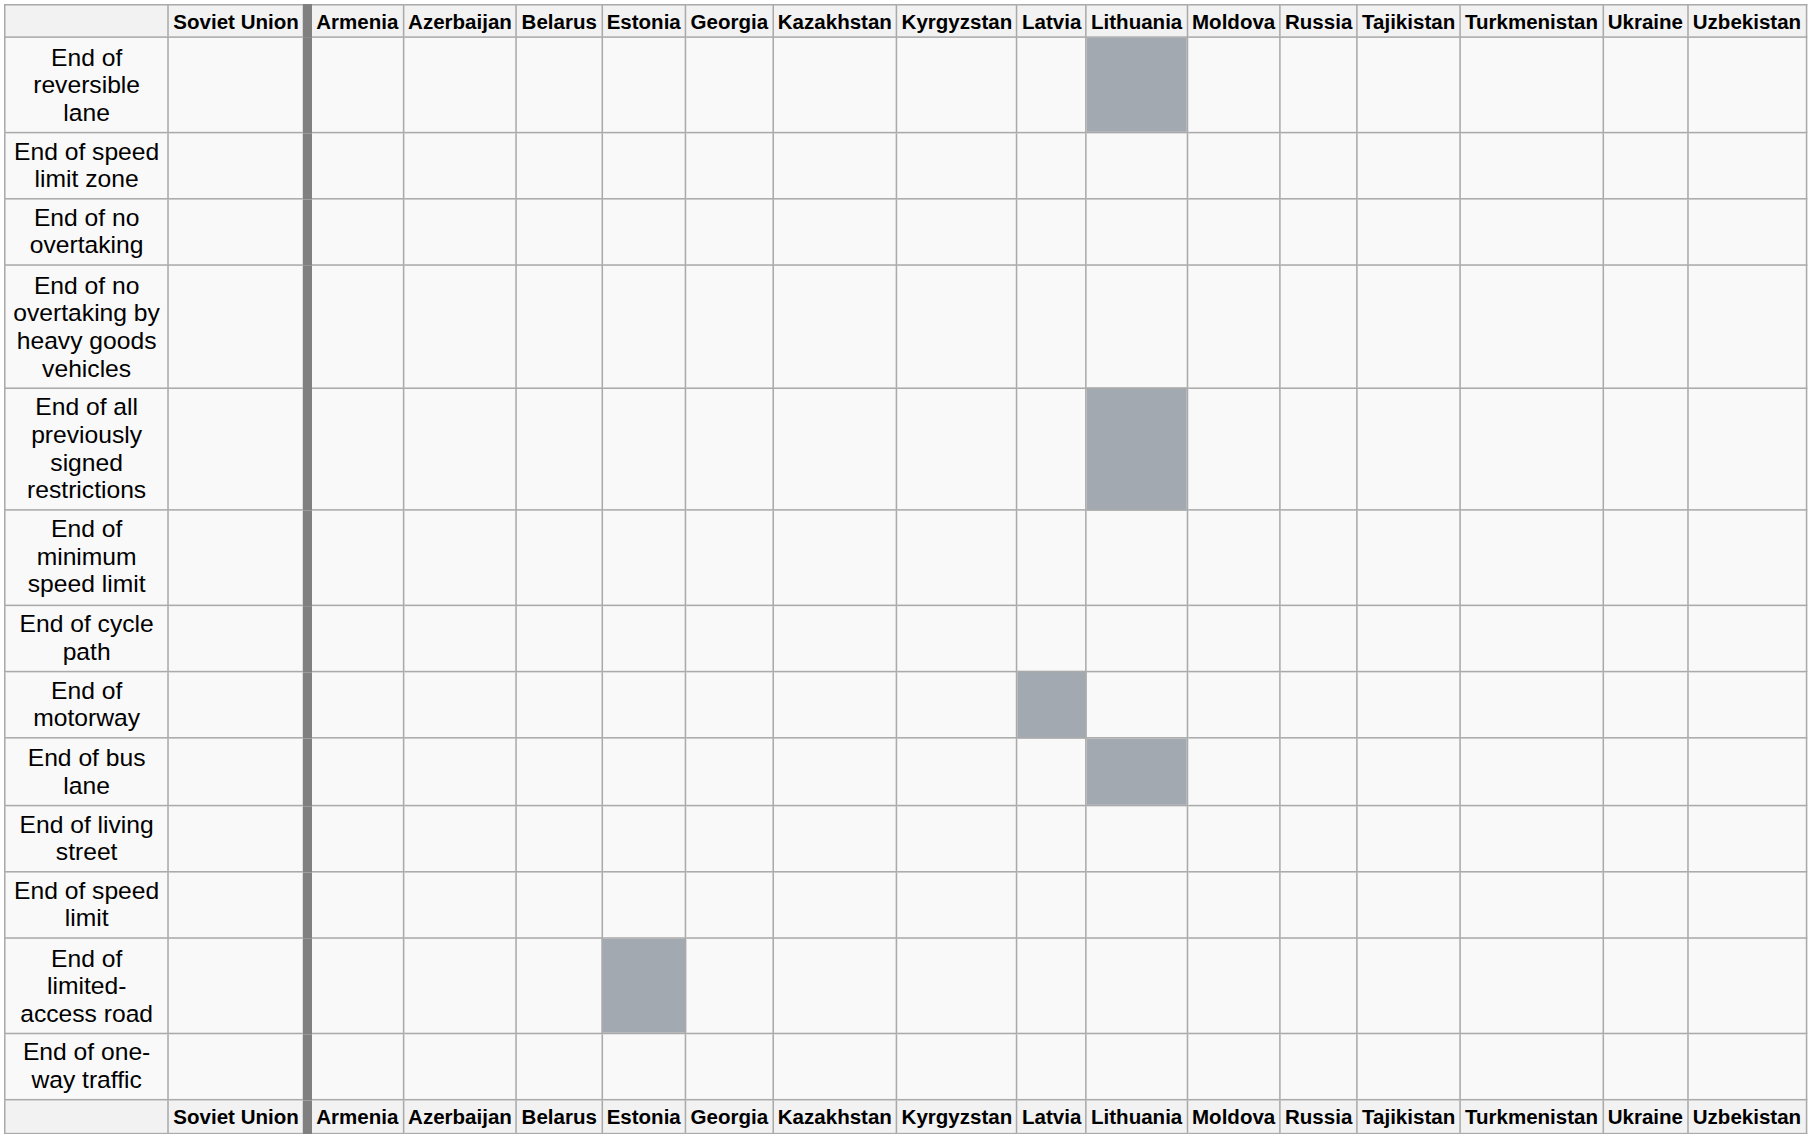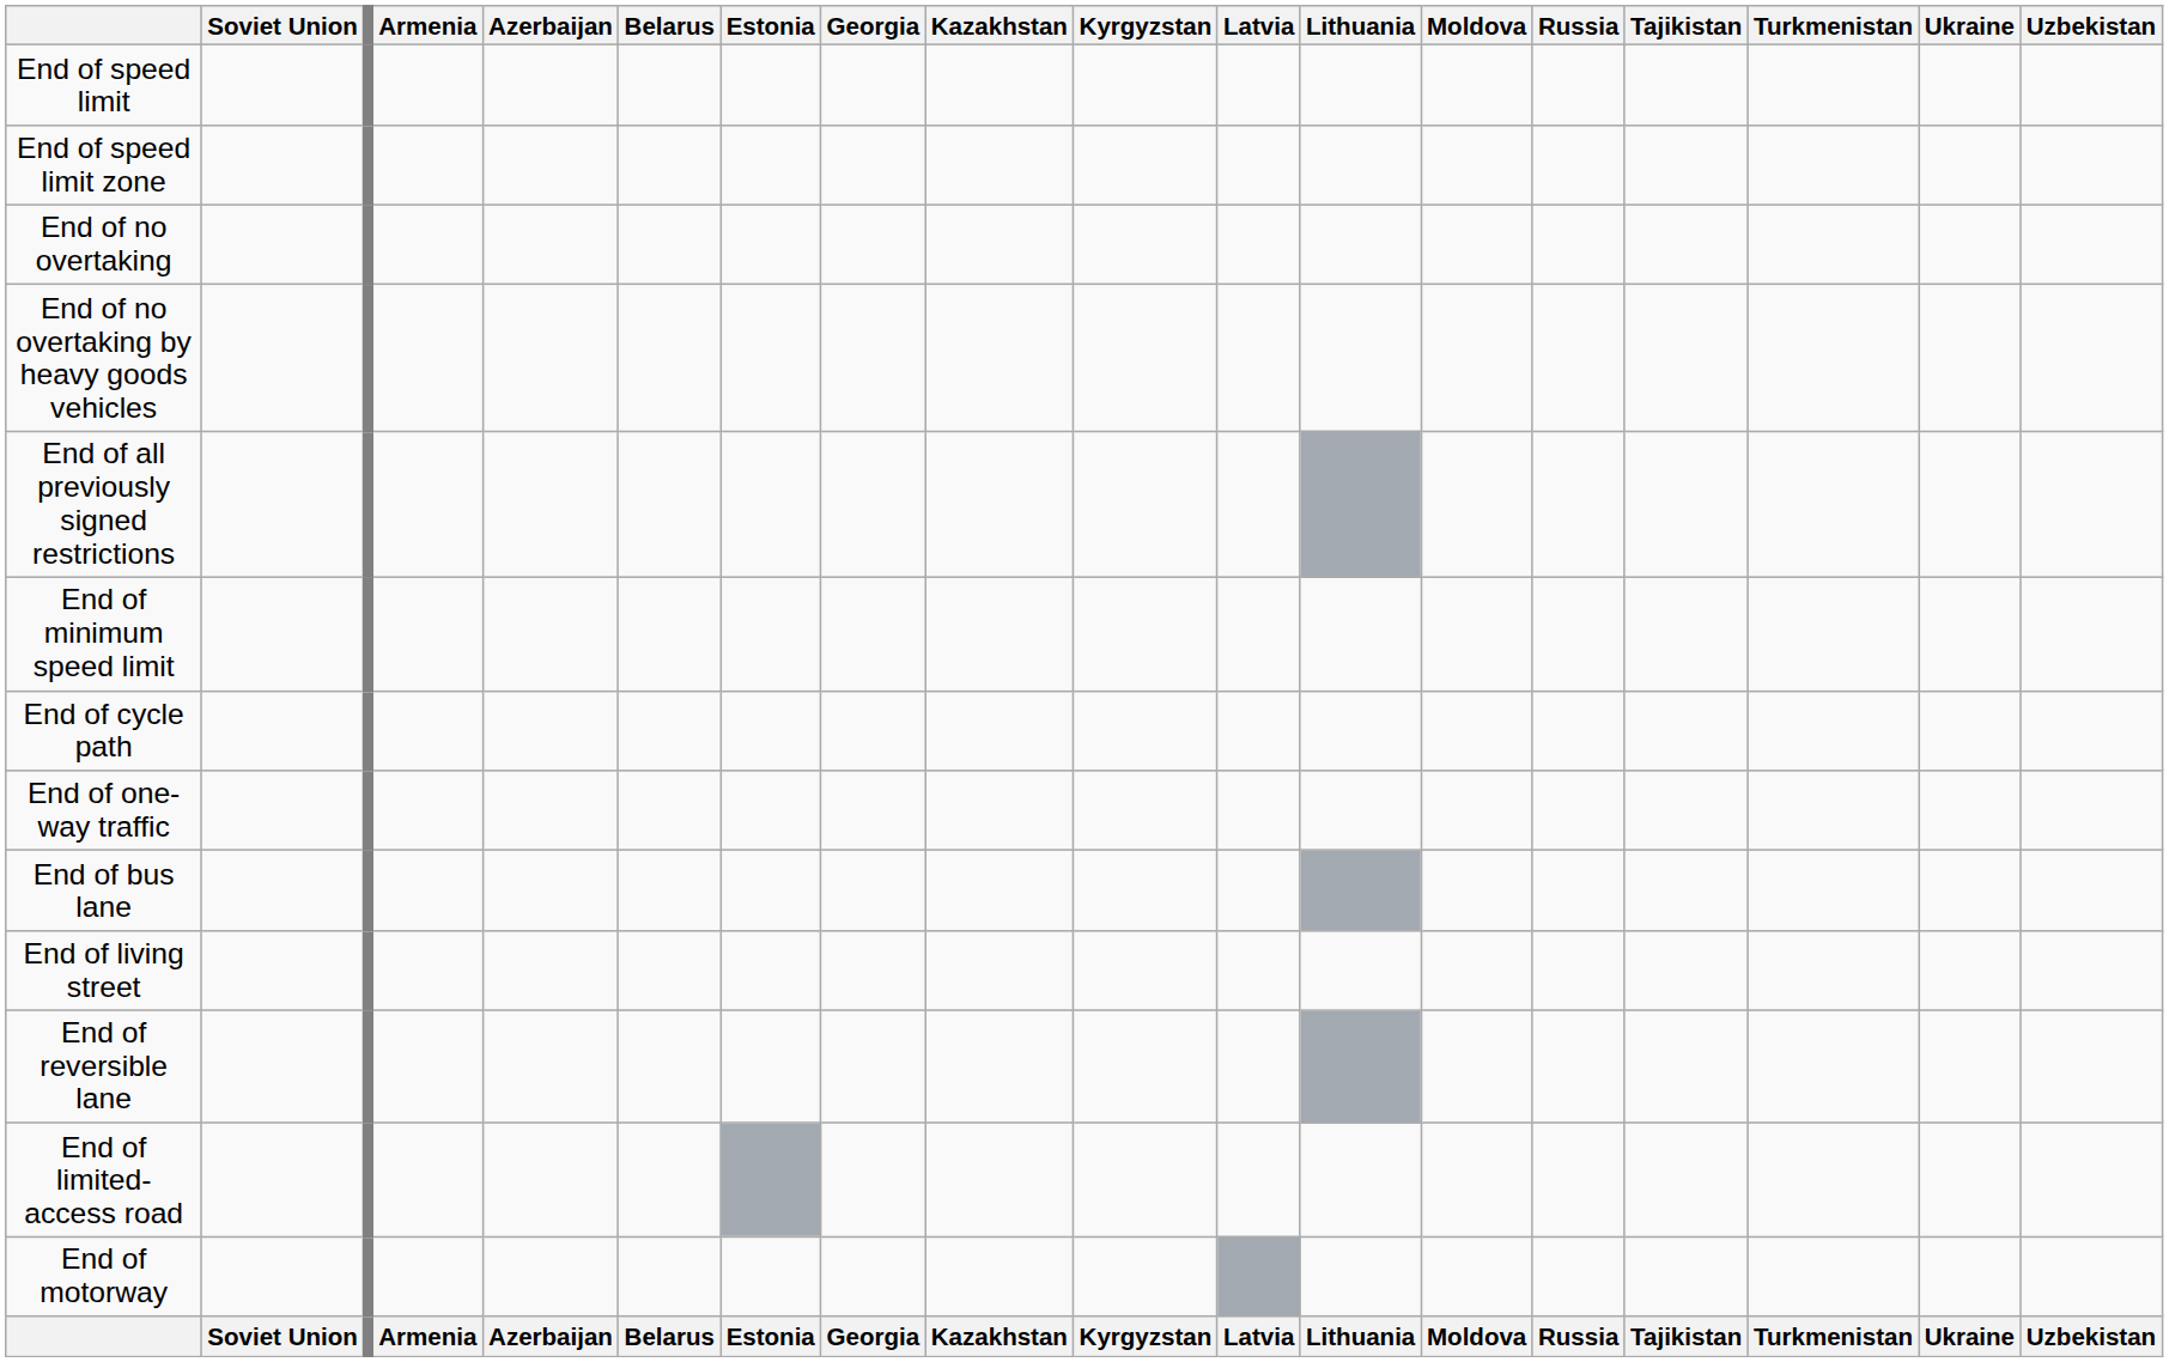rows swapped: End of speed limit <-> End of reversible lane
rows swapped: End of one-way traffic <-> End of motorway
